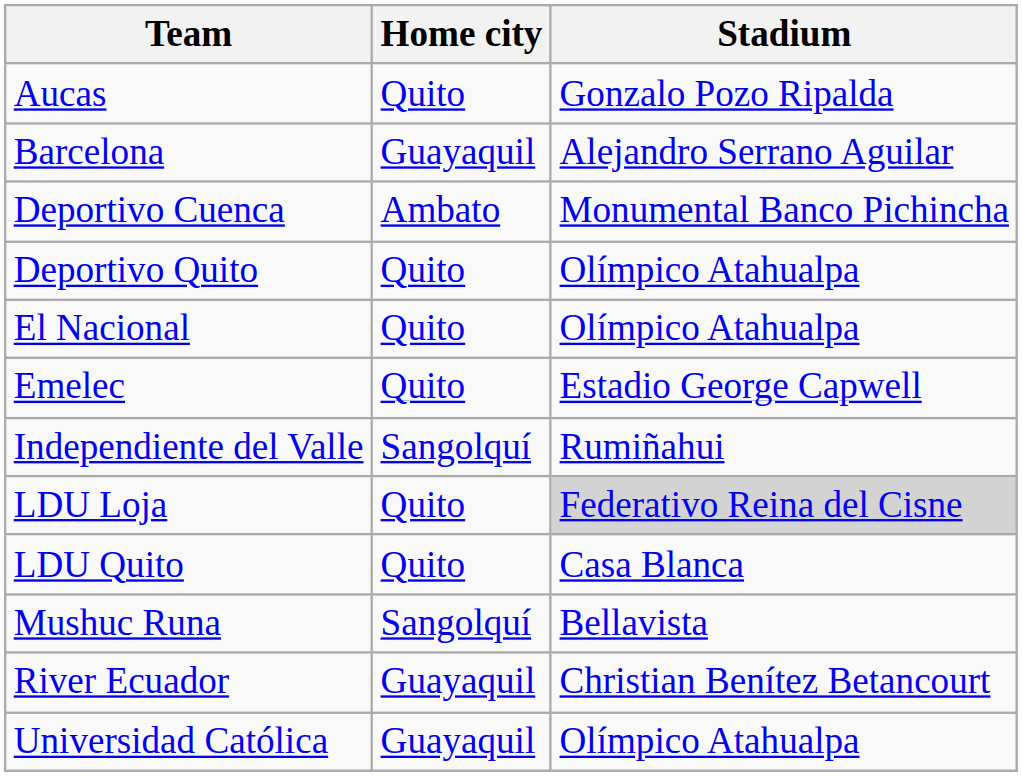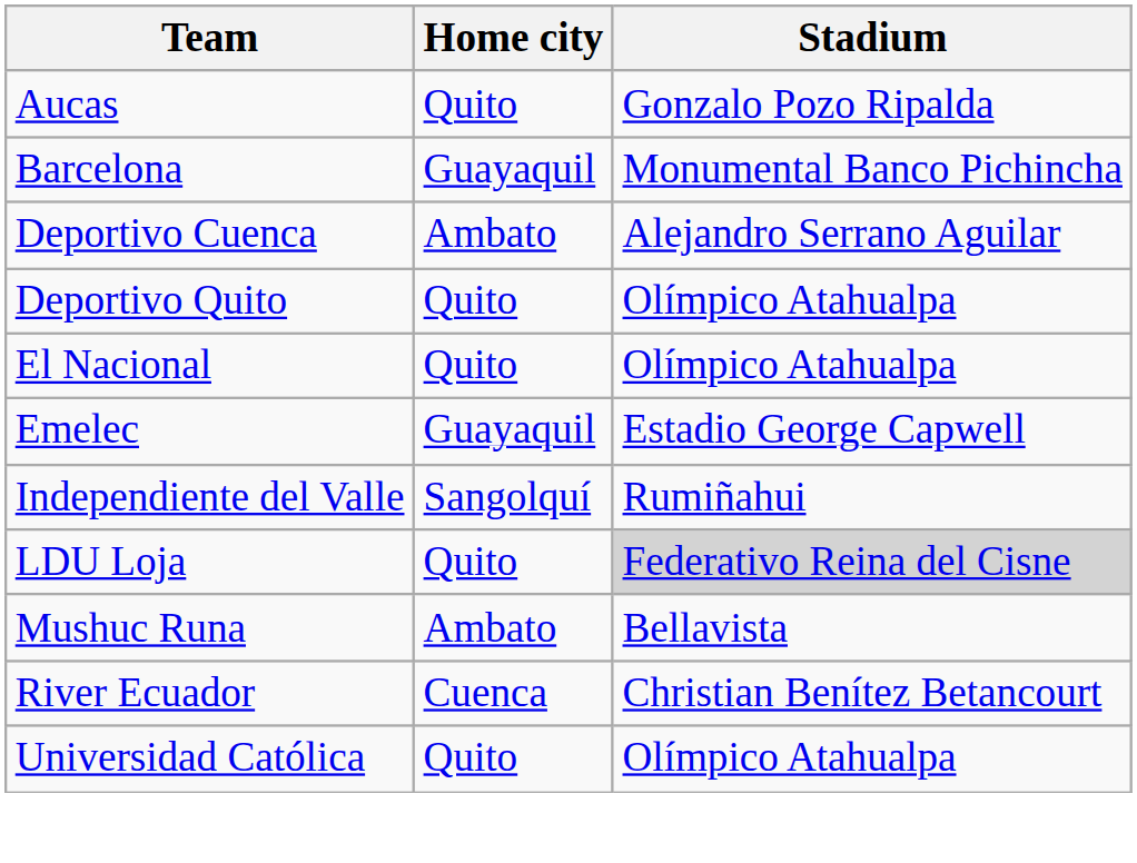Barcelona | Stadium: Alejandro Serrano Aguilar -> Monumental Banco Pichincha
Deportivo Cuenca | Stadium: Monumental Banco Pichincha -> Alejandro Serrano Aguilar
Emelec | Home city: Quito -> Guayaquil
- row: LDU Quito | Quito | Casa Blanca
Mushuc Runa | Home city: Sangolquí -> Ambato
River Ecuador | Home city: Guayaquil -> Cuenca
Universidad Católica | Home city: Guayaquil -> Quito
